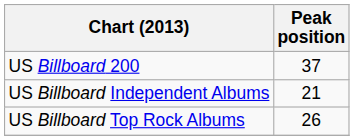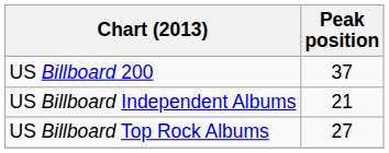US Billboard Top Rock Albums | Peak position: 26 -> 27
